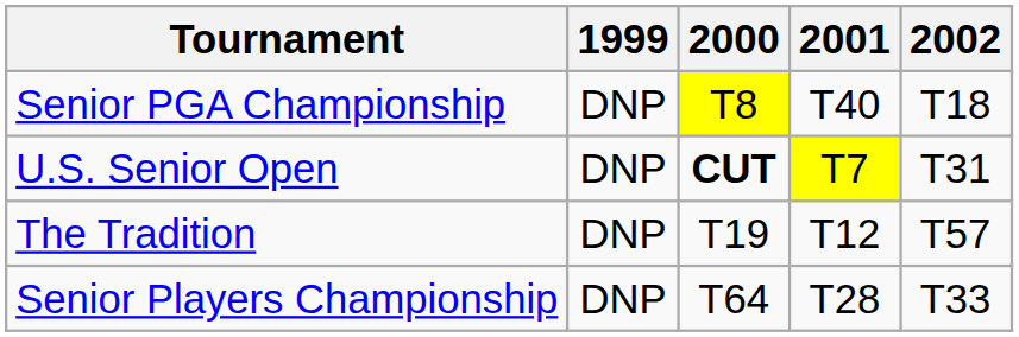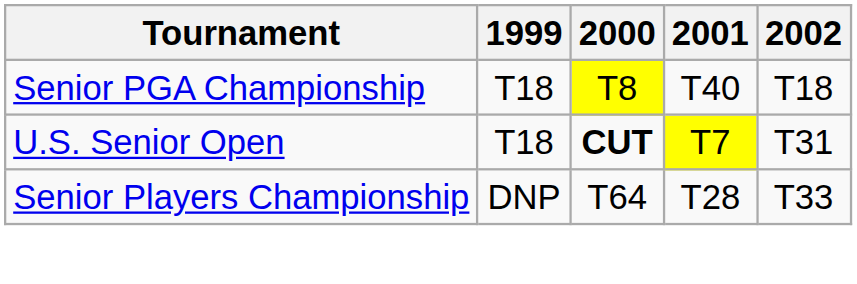Senior PGA Championship | 1999: DNP -> T18
U.S. Senior Open | 1999: DNP -> T18
- row: The Tradition | DNP | T19 | T12 | T57
